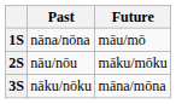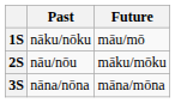1S | Past: nāna/nōna -> nāku/nōku
3S | Past: nāku/nōku -> nāna/nōna
